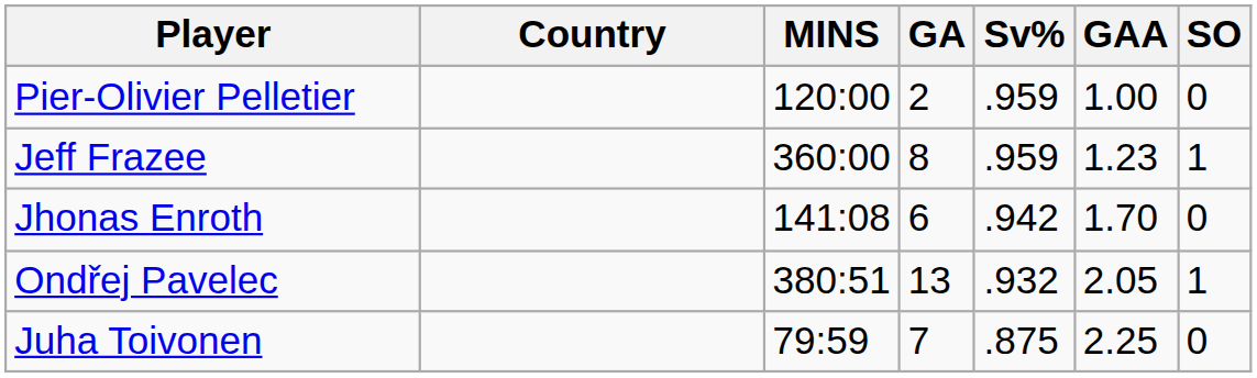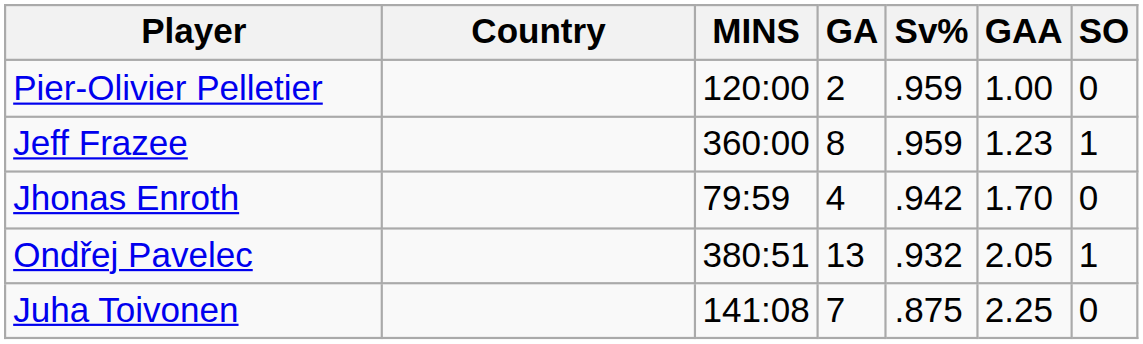Jhonas Enroth | MINS: 141:08 -> 79:59
Jhonas Enroth | GA: 6 -> 4
Juha Toivonen | MINS: 79:59 -> 141:08
